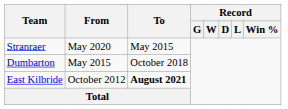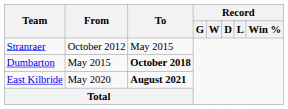Stranraer | From: May 2020 -> October 2012
Dumbarton | To: normal -> bold
East Kilbride | From: October 2012 -> May 2020
